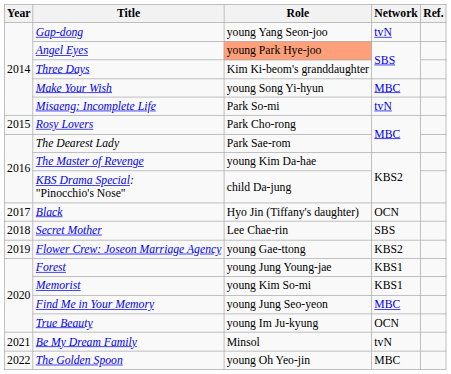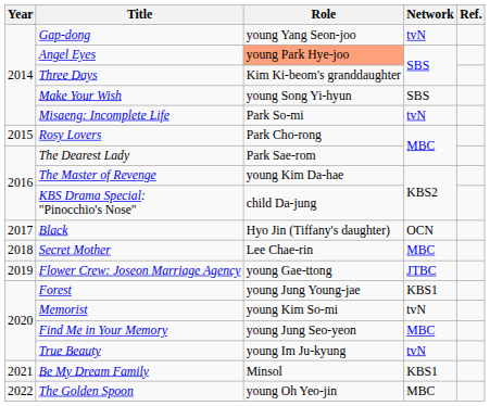Make Your Wish | Network: MBC -> SBS
Secret Mother | Network: SBS -> MBC
Flower Crew: Joseon Marriage Agency | Network: KBS2 -> JTBC
Memorist | Network: KBS1 -> tvN
True Beauty | Network: OCN -> tvN
Be My Dream Family | Network: tvN -> KBS1
